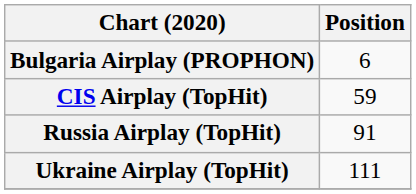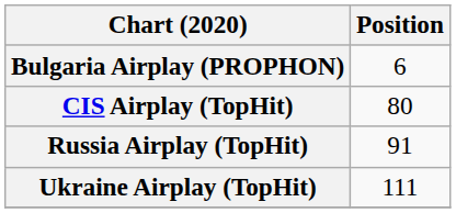CIS Airplay (TopHit) | Position: 59 -> 80
